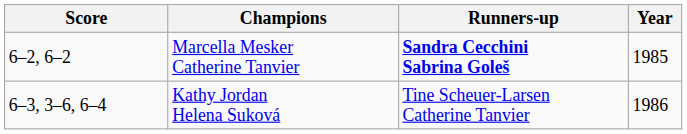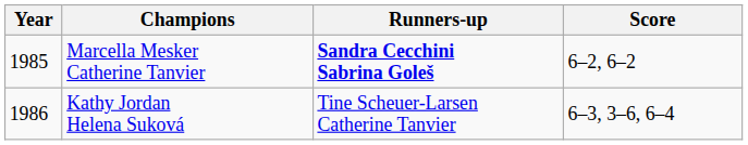columns swapped: Year <-> Score
